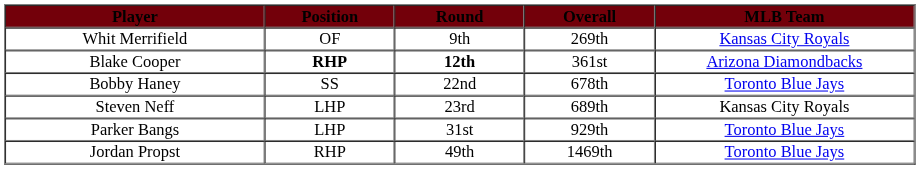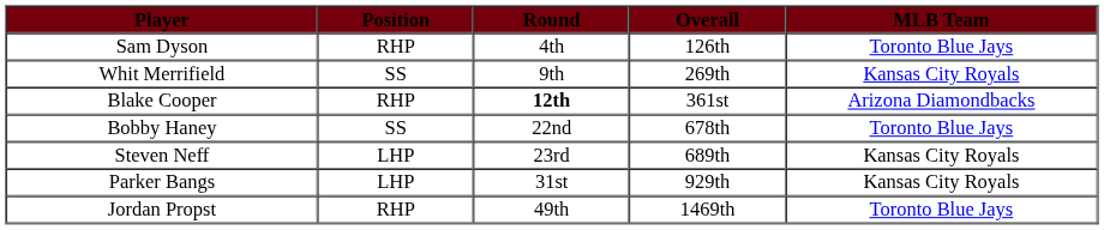+ row: Sam Dyson | RHP | 4th | 126th | Toronto Blue Jays
Whit Merrifield | Position: OF -> SS
Blake Cooper | Position: bold -> normal
Parker Bangs | MLB Team: Toronto Blue Jays -> Kansas City Royals
